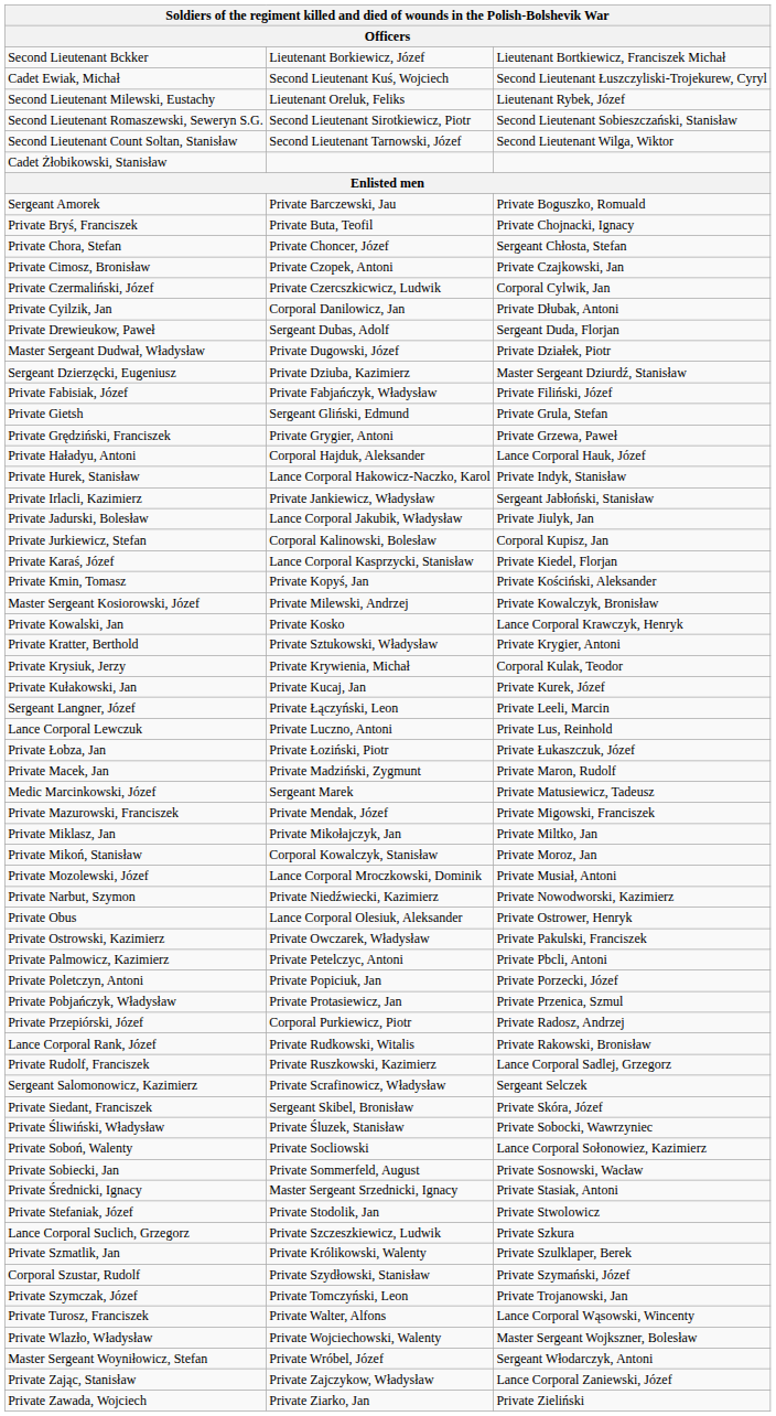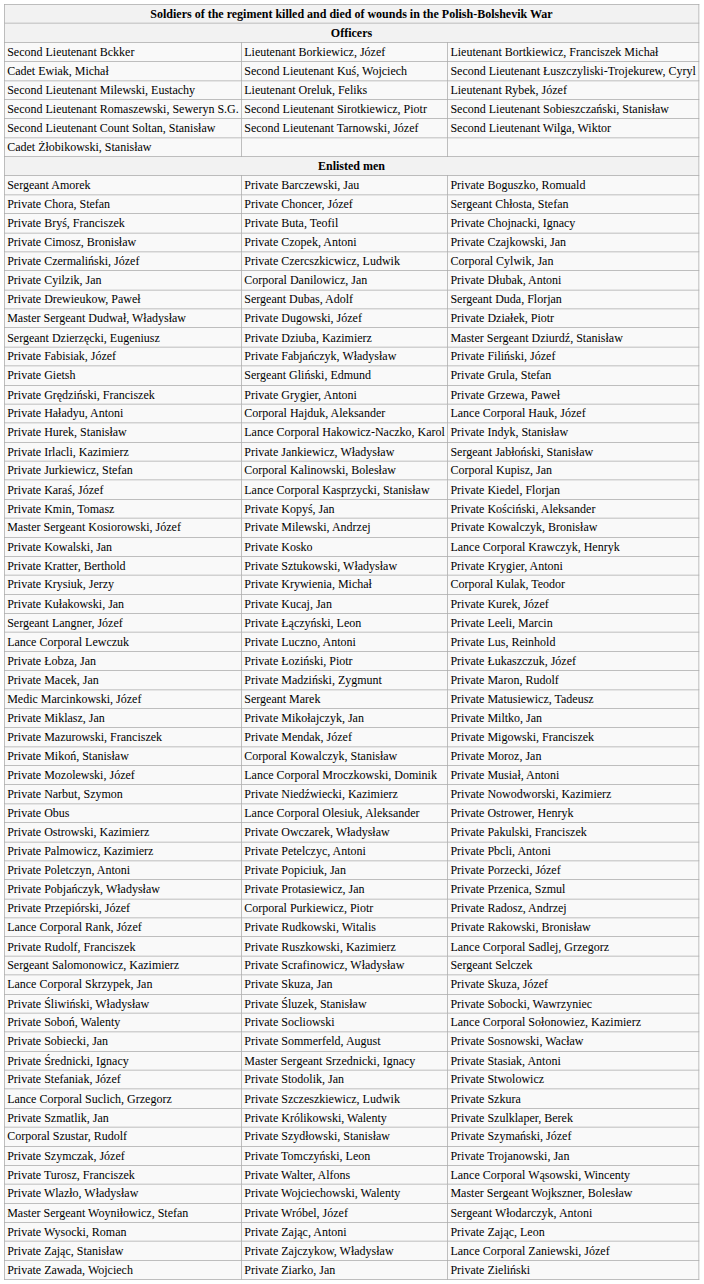rows swapped: Private Bryś, Franciszek <-> Private Chora, Stefan
- row: Private Jadurski, Bolesław | Lance Corporal Jakubik, Władysław | Private Jiulyk, Jan
rows swapped: Private Mazurowski, Franciszek <-> Private Miklasz, Jan
- row: Private Siedant, Franciszek | Sergeant Skibel, Bronisław | Private Skóra, Józef
+ row: Lance Corporal Skrzypek, Jan | Private Skuza, Jan | Private Skuza, Józef
+ row: Private Wysocki, Roman | Private Zając, Antoni | Private Zając, Leon
